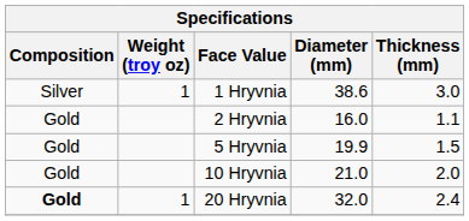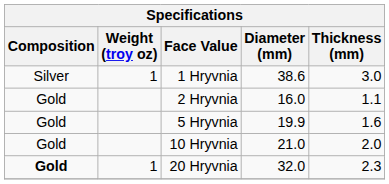5 Hryvnia | Thickness (mm): 1.5 -> 1.6
20 Hryvnia | Thickness (mm): 2.4 -> 2.3
